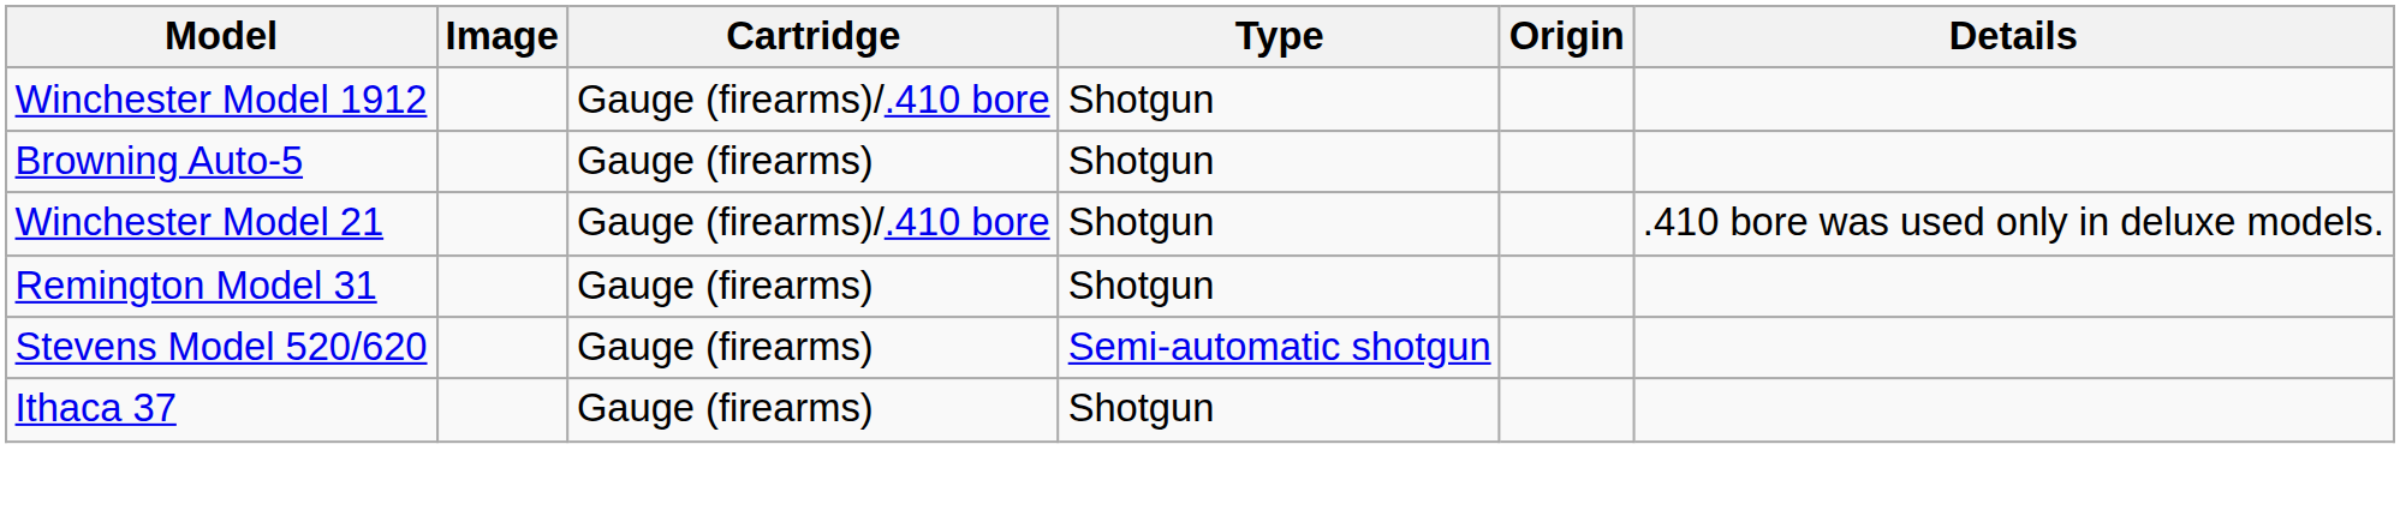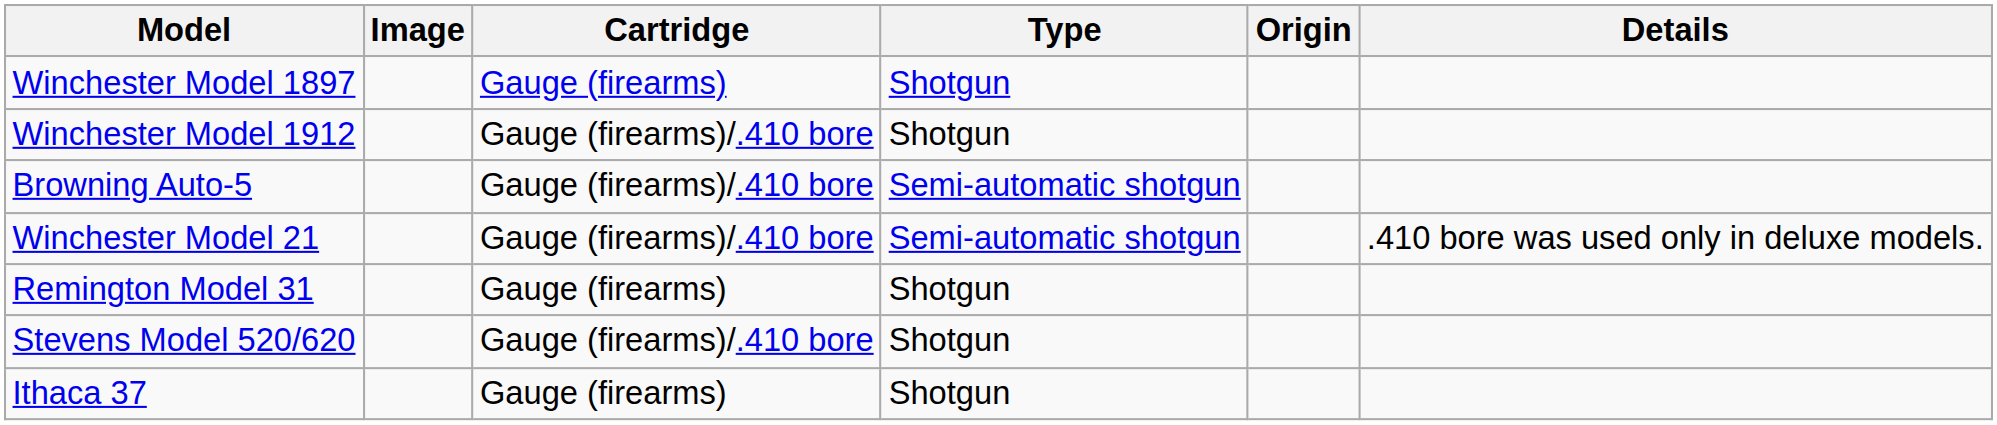+ row: Winchester Model 1897 | Gauge (firearms) | Shotgun
Browning Auto-5 | Cartridge: Gauge (firearms) -> Gauge (firearms)/.410 bore
Browning Auto-5 | Type: Shotgun -> Semi-automatic shotgun
Winchester Model 21 | Type: Shotgun -> Semi-automatic shotgun
Stevens Model 520/620 | Cartridge: Gauge (firearms) -> Gauge (firearms)/.410 bore
Stevens Model 520/620 | Type: Semi-automatic shotgun -> Shotgun
